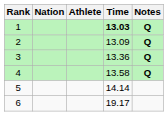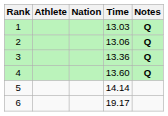columns swapped: Athlete <-> Nation
1 | Time: bold -> normal
2 | Time: 13.09 -> 13.06
4 | Time: 13.58 -> 13.60
